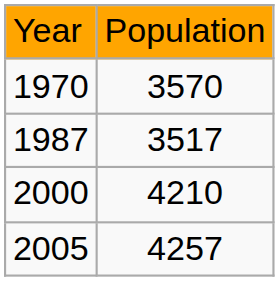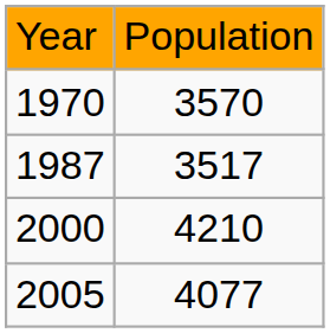2005 | column 2: 4257 -> 4077
